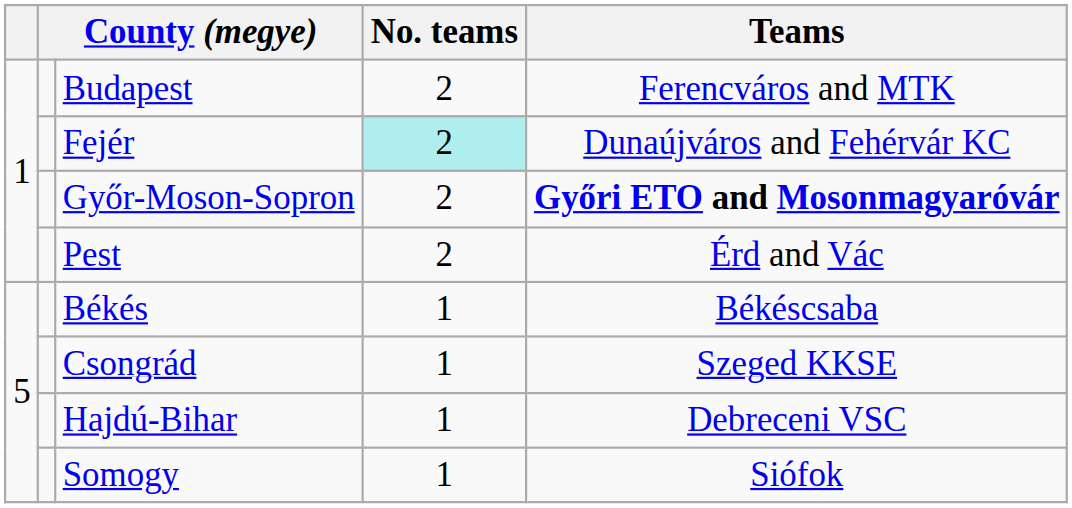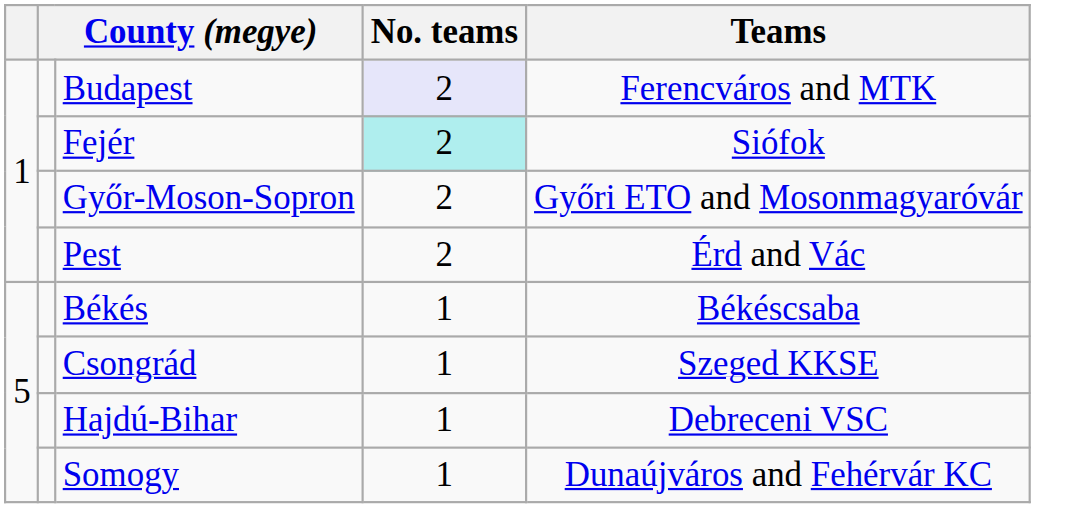Budapest | No. teams: no background -> lavender background
Fejér | Teams: Dunaújváros and Fehérvár KC -> Siófok
Győr-Moson-Sopron | Teams: bold -> normal
Somogy | Teams: Siófok -> Dunaújváros and Fehérvár KC
